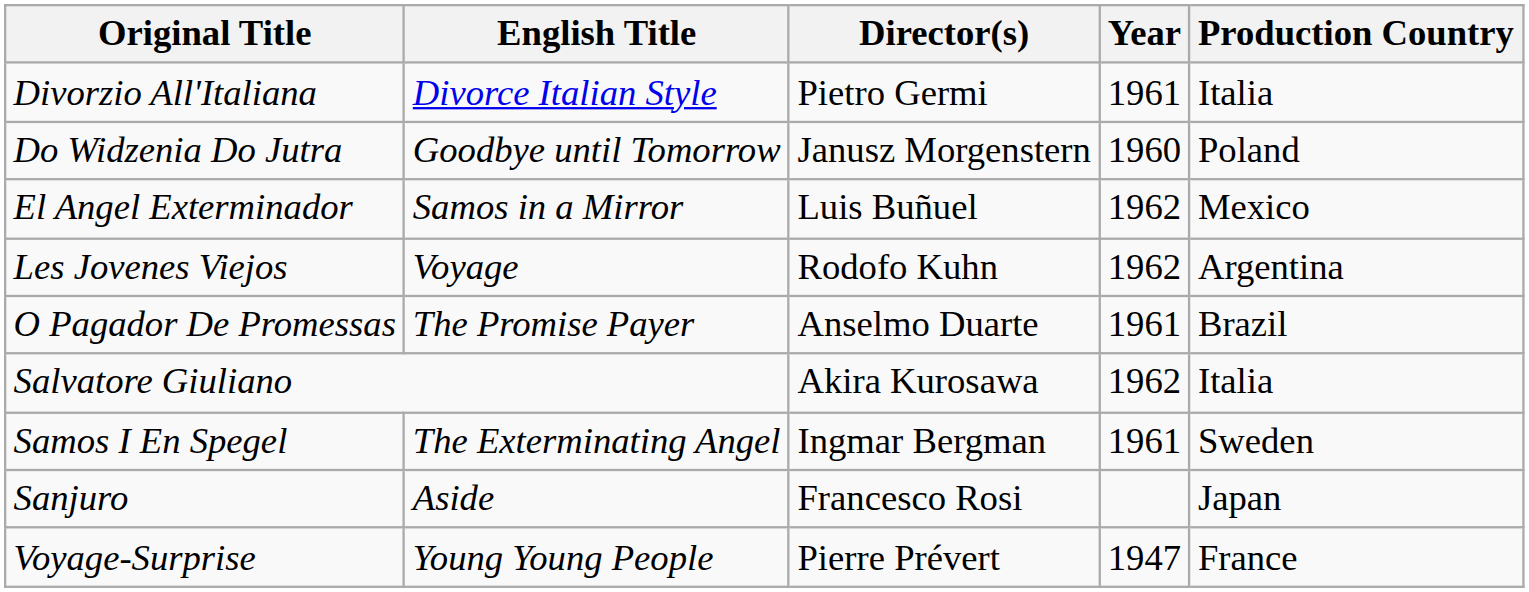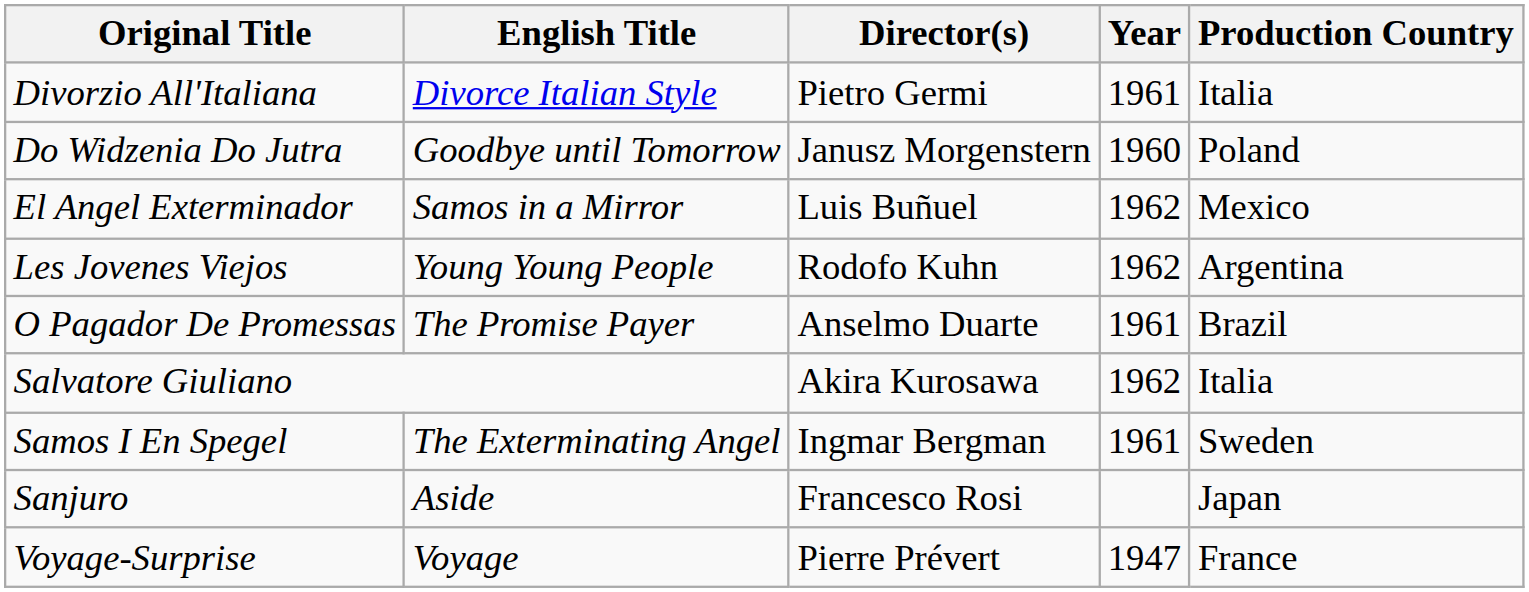Les Jovenes Viejos | English Title: Voyage -> Young Young People
Voyage-Surprise | English Title: Young Young People -> Voyage
